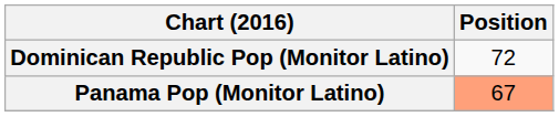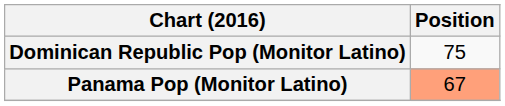Dominican Republic Pop (Monitor Latino) | Position: 72 -> 75
